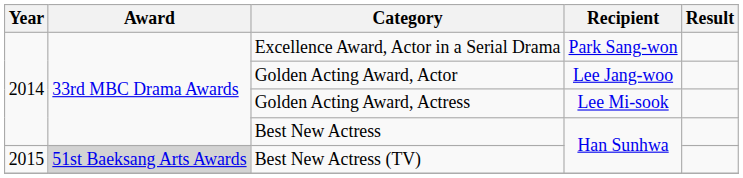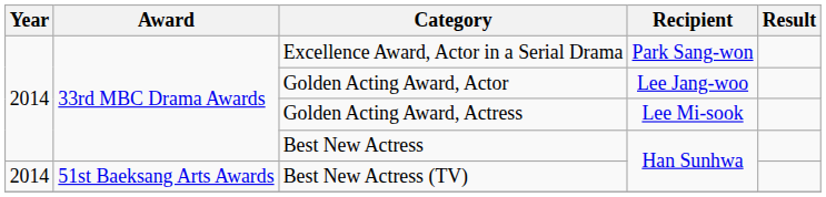Best New Actress (TV) | Year: 2015 -> 2014
Best New Actress (TV) | Award: lightgrey background -> no background
